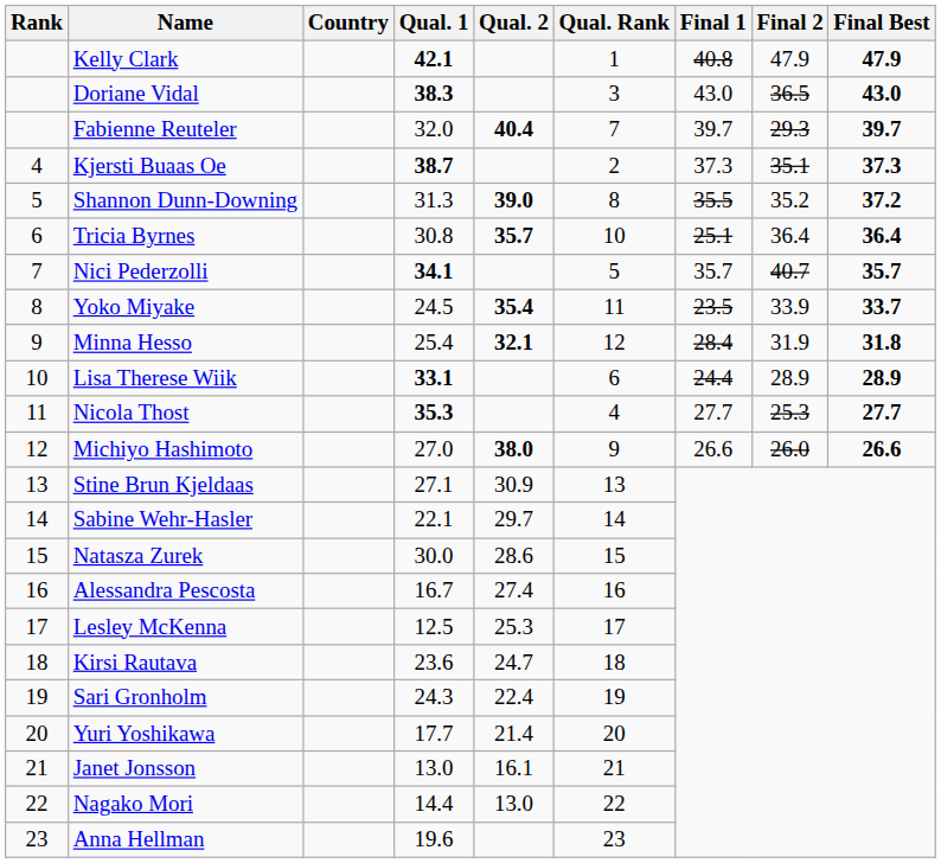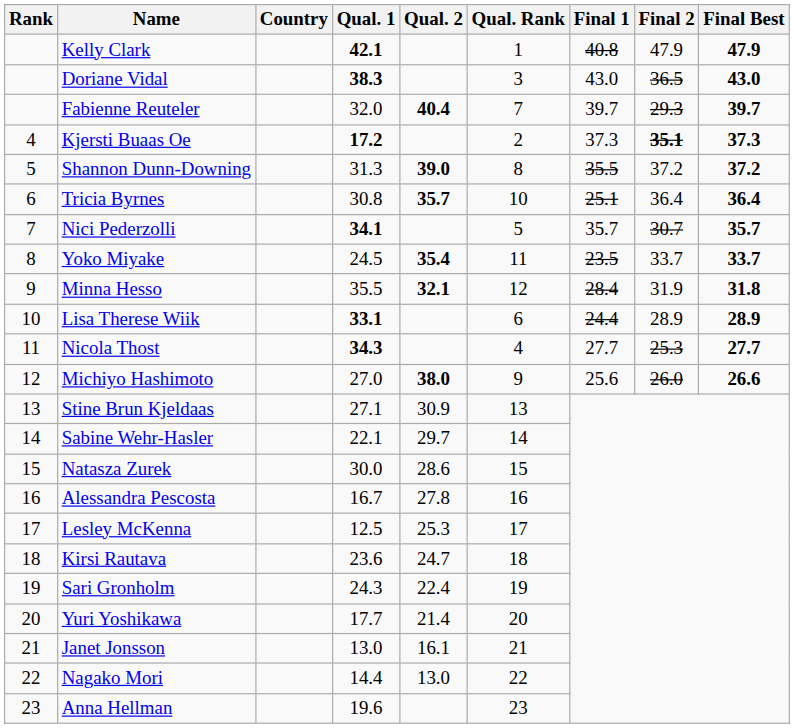Kjersti Buaas Oe | Qual. 1: 38.7 -> 17.2
Kjersti Buaas Oe | Final 2: normal -> bold
Shannon Dunn-Downing | Final 2: 35.2 -> 37.2
Nici Pederzolli | Final 2: 40.7 -> 30.7
Yoko Miyake | Final 2: 33.9 -> 33.7
Minna Hesso | Qual. 1: 25.4 -> 35.5
Nicola Thost | Qual. 1: 35.3 -> 34.3
Michiyo Hashimoto | Final 1: 26.6 -> 25.6
Alessandra Pescosta | Qual. 2: 27.4 -> 27.8
